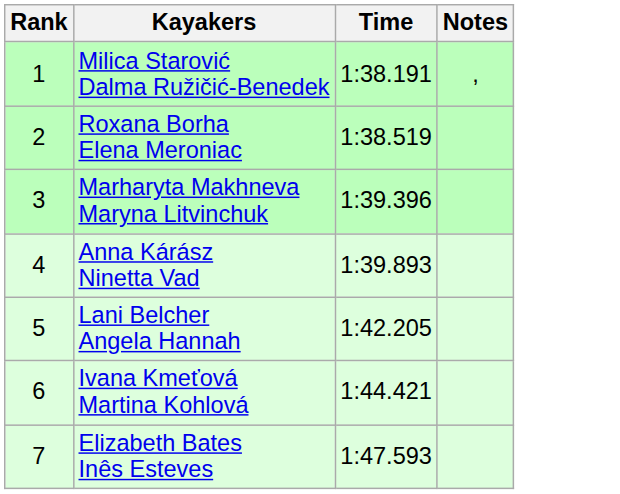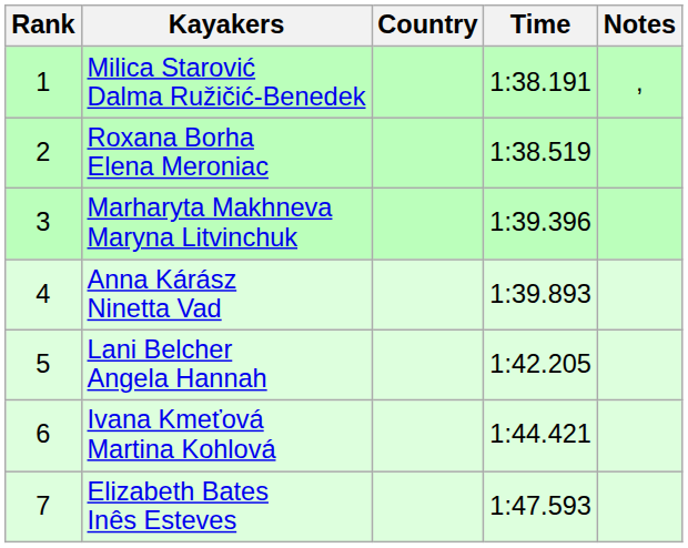+ column: Country
